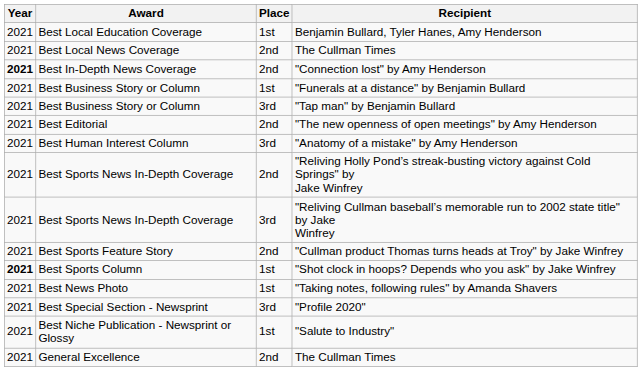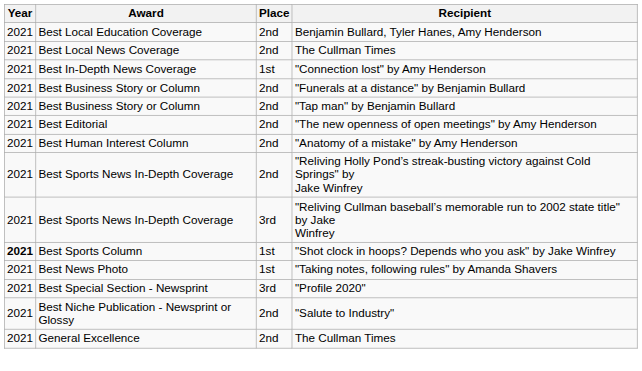Benjamin Bullard, Tyler Hanes, Amy Henderson | Place: 1st -> 2nd
"Connection lost" by Amy Henderson | Year: bold -> normal
"Connection lost" by Amy Henderson | Place: 2nd -> 1st
"Funerals at a distance" by Benjamin Bullard | Place: 1st -> 2nd
"Tap man" by Benjamin Bullard | Place: 3rd -> 2nd
"Anatomy of a mistake" by Amy Henderson | Place: 3rd -> 2nd
- row: 2021 | Best Sports Feature Story | 2nd | "Cullman product Thomas turns heads at Troy" by Jake Winfrey
"Salute to Industry" | Place: 1st -> 2nd
